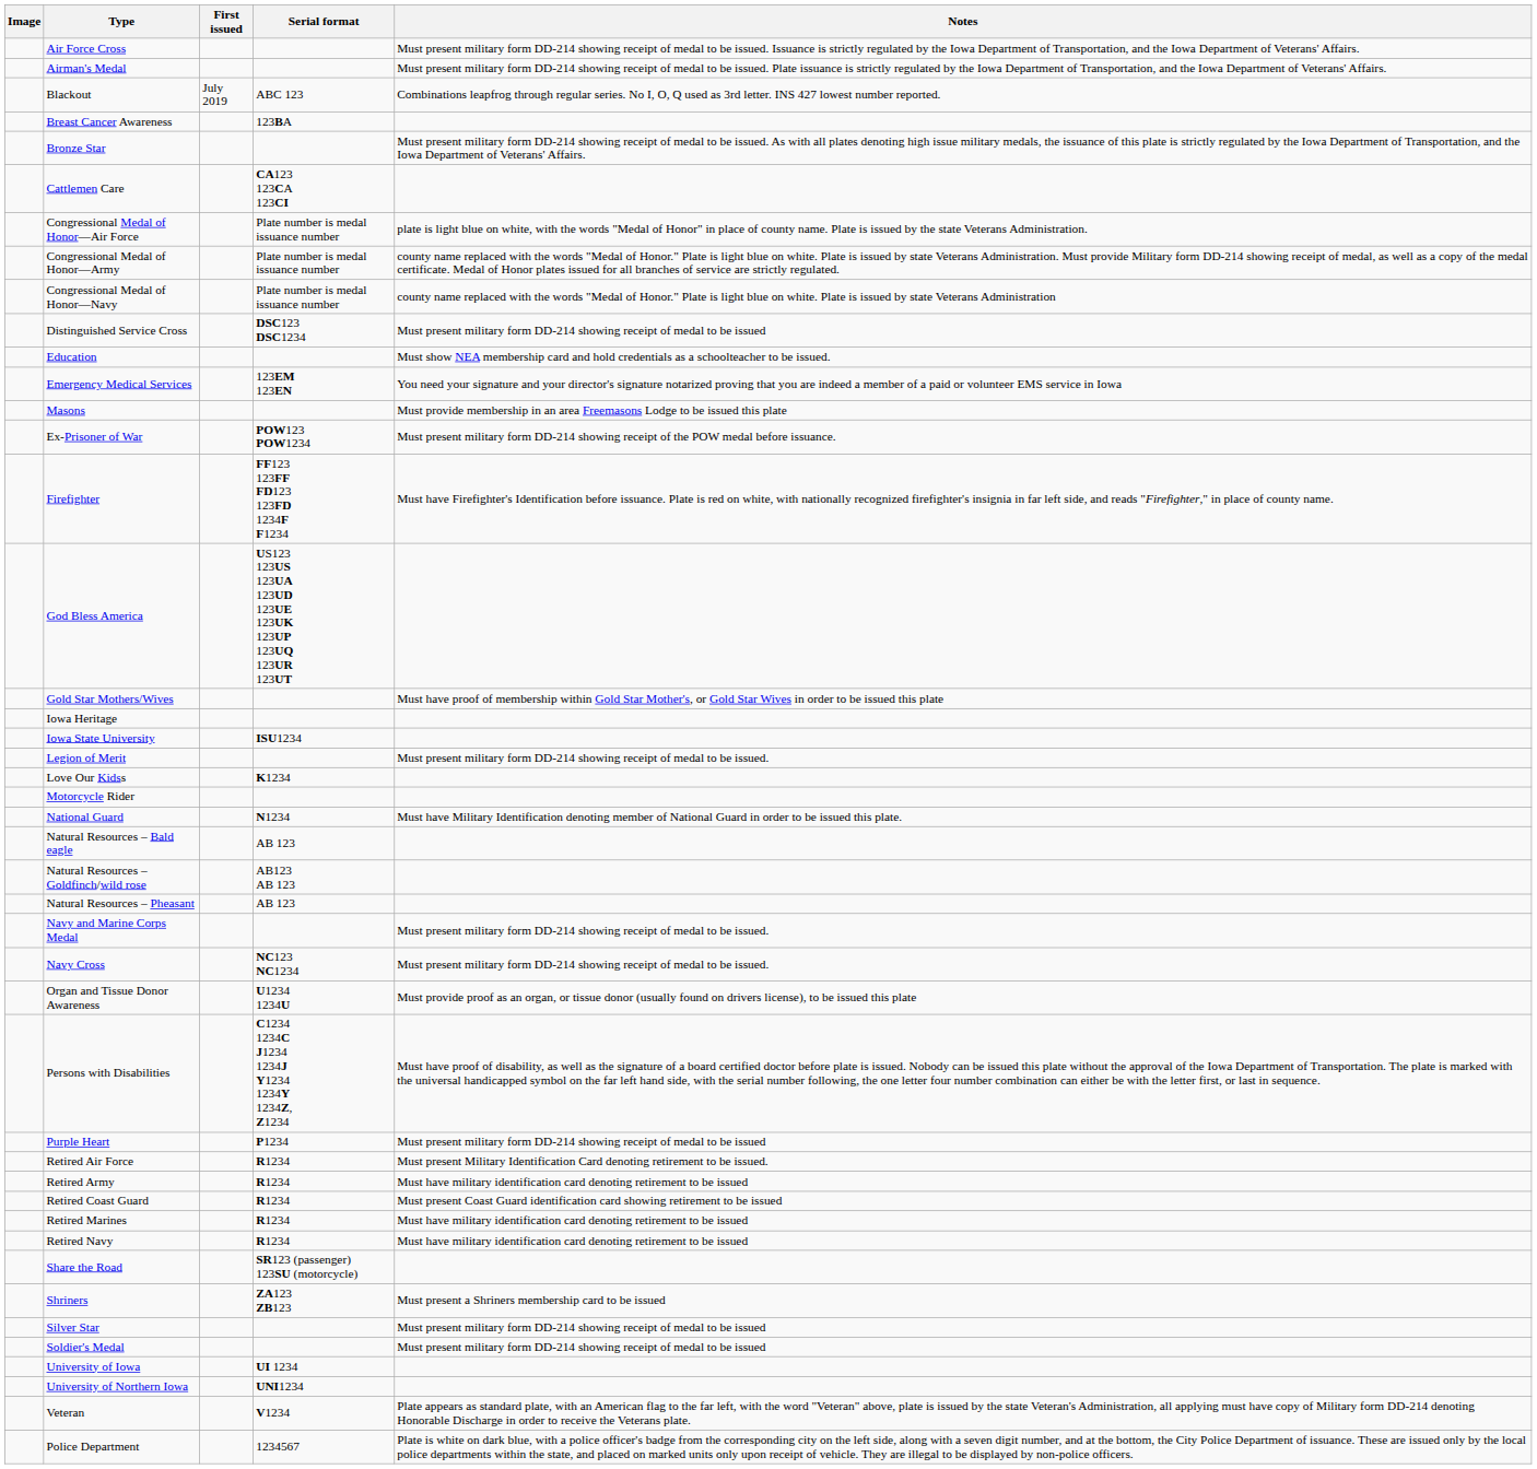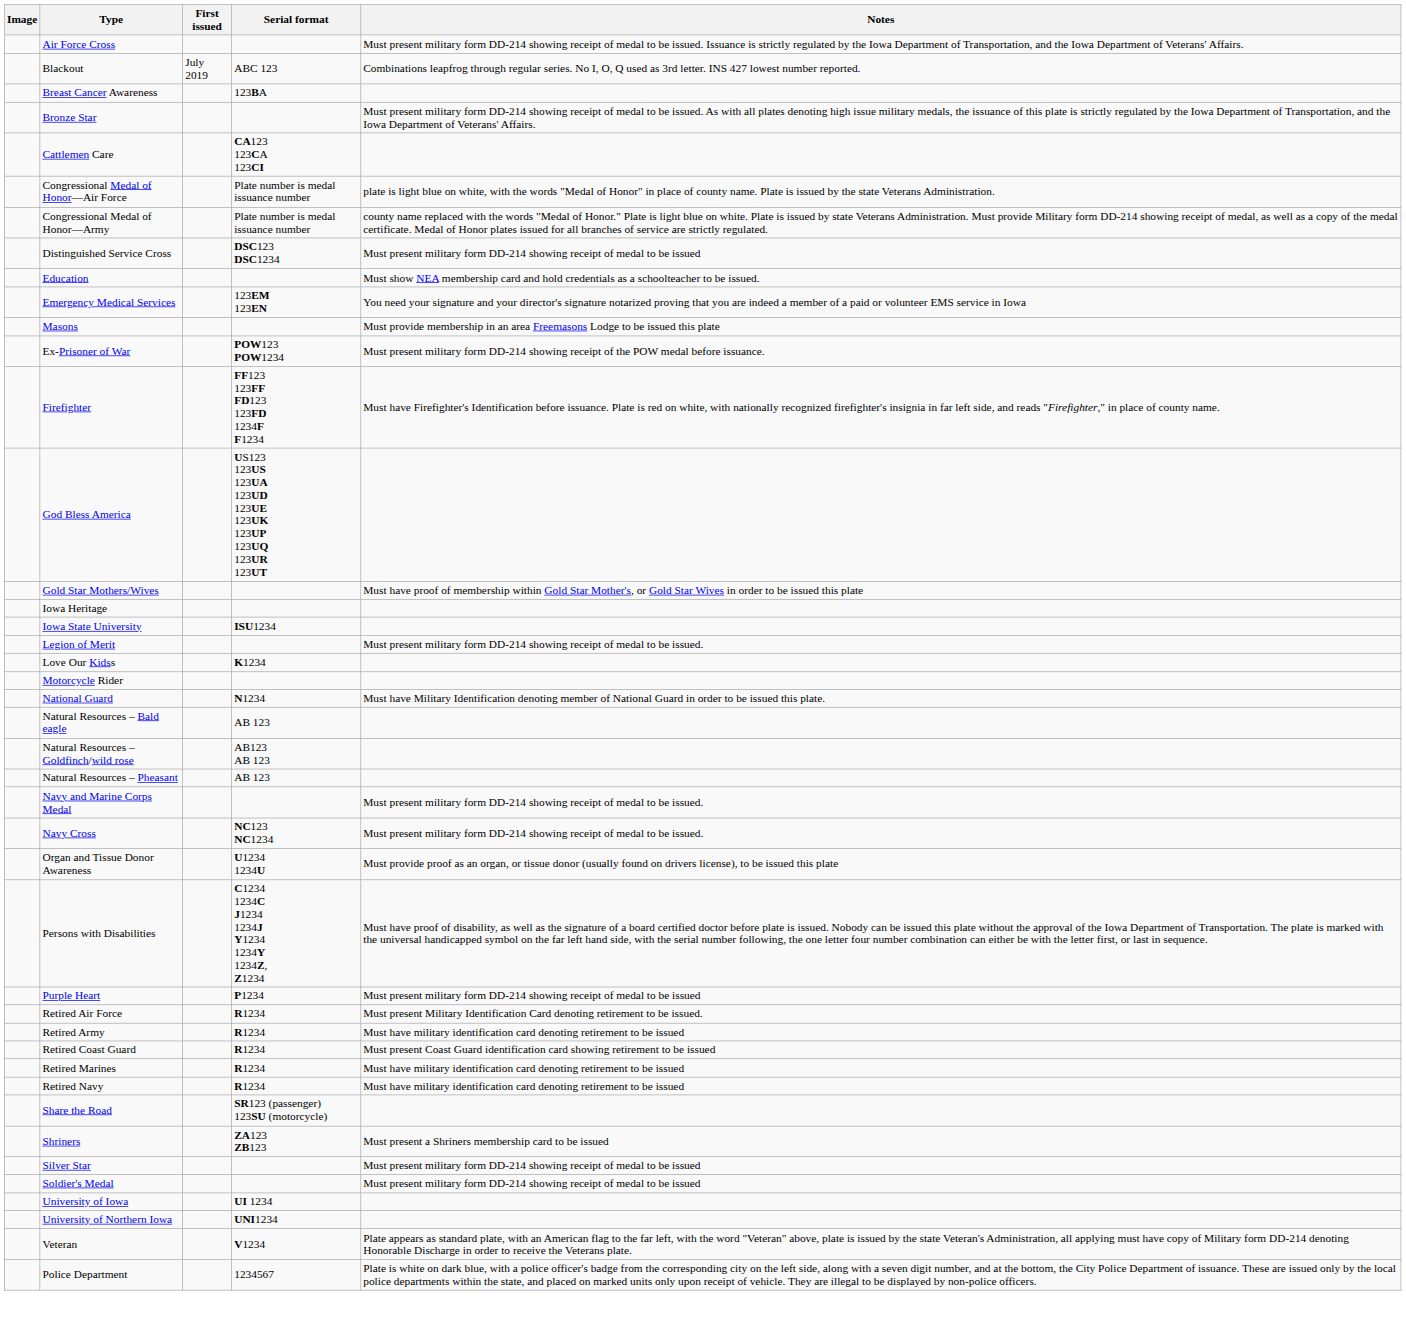- row: Airman's Medal | Must present military form DD-214 showing receipt of medal to be issued. Plate issuance is strictly regulated by the Iowa Department of Transportation, and the Iowa Department of Veterans' Affairs.
- row: Congressional Medal of Honor—Navy | Plate number is medal issuance number | county name replaced with the words "Medal of Honor." Plate is light blue on white. Plate is issued by state Veterans Administration
